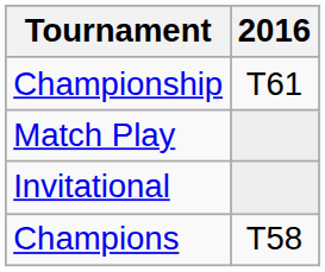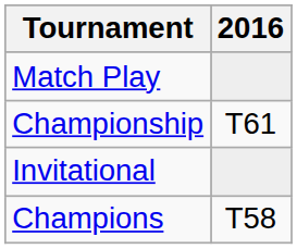rows swapped: Championship <-> Match Play
